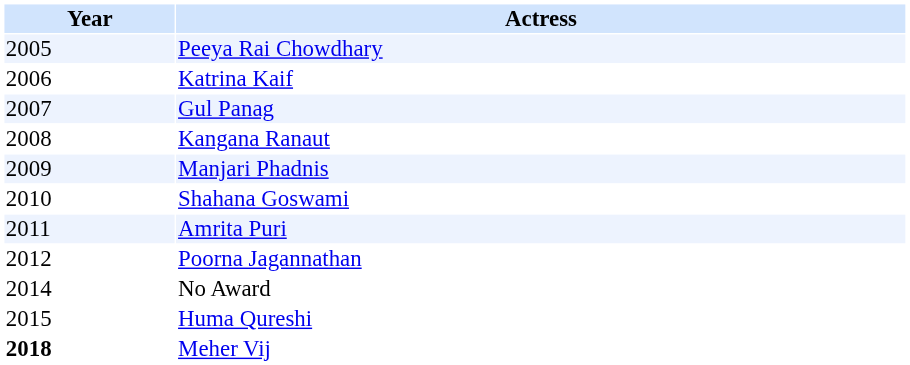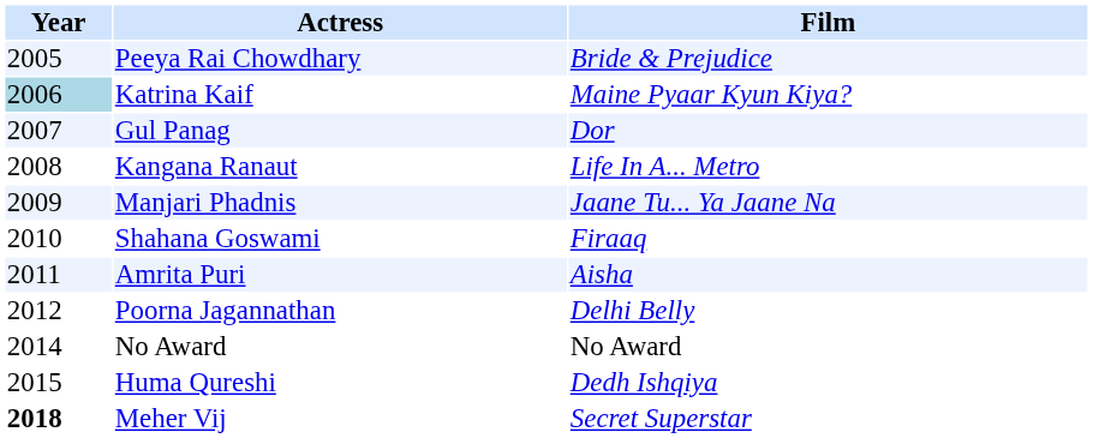+ column: Film | Bride & Prejudice | Maine Pyaar Kyun Kiya? | Dor | Life In A... Metro | Jaane Tu... Ya Jaane Na | Firaaq | Aisha | Delhi Belly | No Award | Dedh Ishqiya | Secret Superstar
Katrina Kaif | Year: no background -> lightblue background
